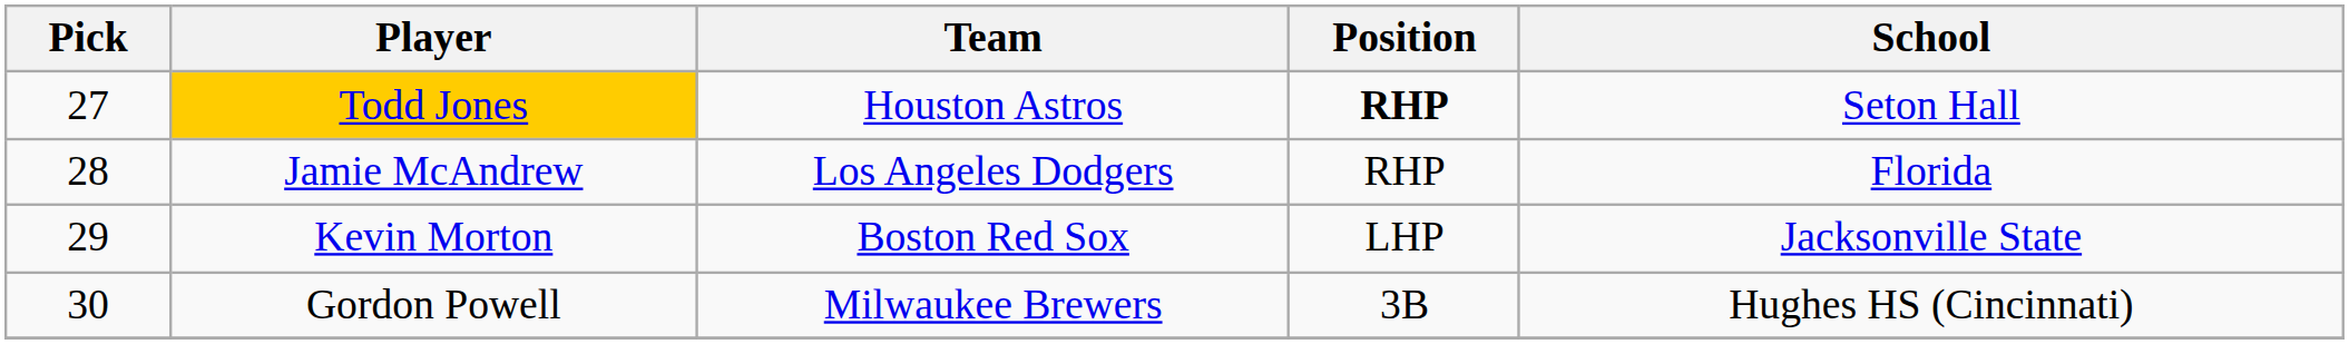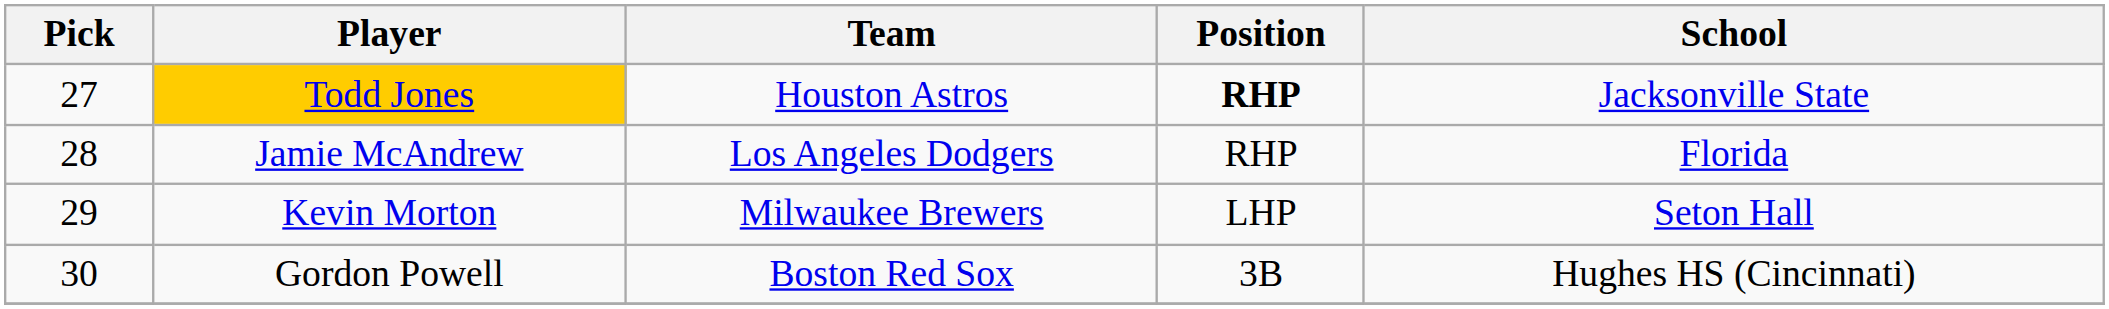Todd Jones | School: Seton Hall -> Jacksonville State
Kevin Morton | Team: Boston Red Sox -> Milwaukee Brewers
Kevin Morton | School: Jacksonville State -> Seton Hall
Gordon Powell | Team: Milwaukee Brewers -> Boston Red Sox
